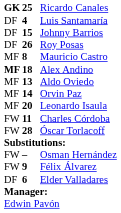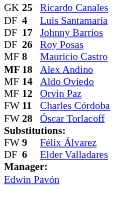Ricardo Canales | column 1: bold -> normal
Johnny Barrios | column 2: 15 -> 17
Aldo Oviedo | column 2: 13 -> 14
Orvin Paz | column 2: 14 -> 12
- row: MF | 20 | Leonardo Isaula
- row: FW | – | Osman Hernández
